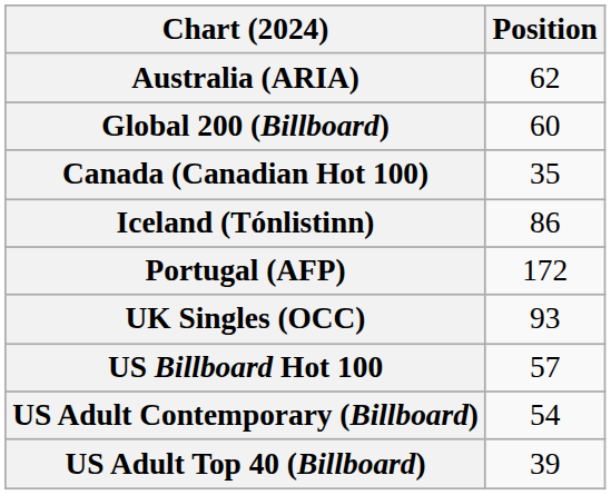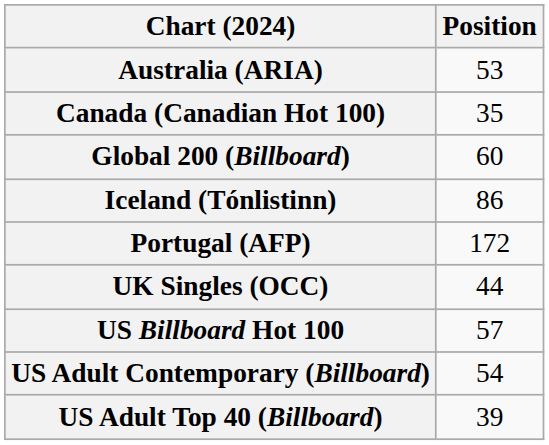Australia (ARIA) | Position: 62 -> 53
rows swapped: Canada (Canadian Hot 100) <-> Global 200 (Billboard)
UK Singles (OCC) | Position: 93 -> 44
